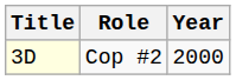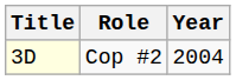Cop #2 | Year: 2000 -> 2004
